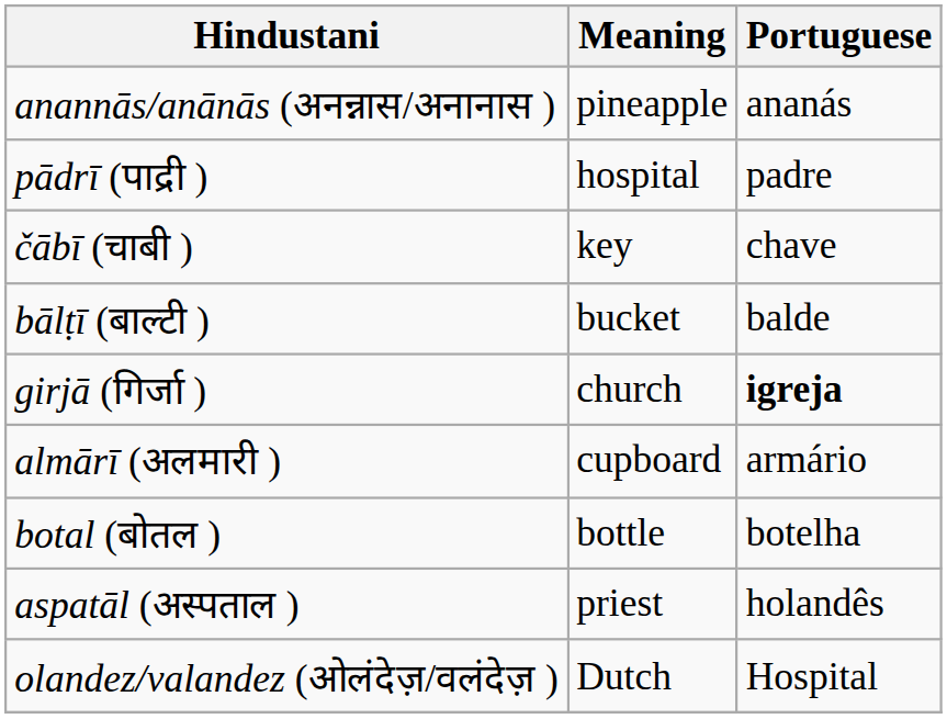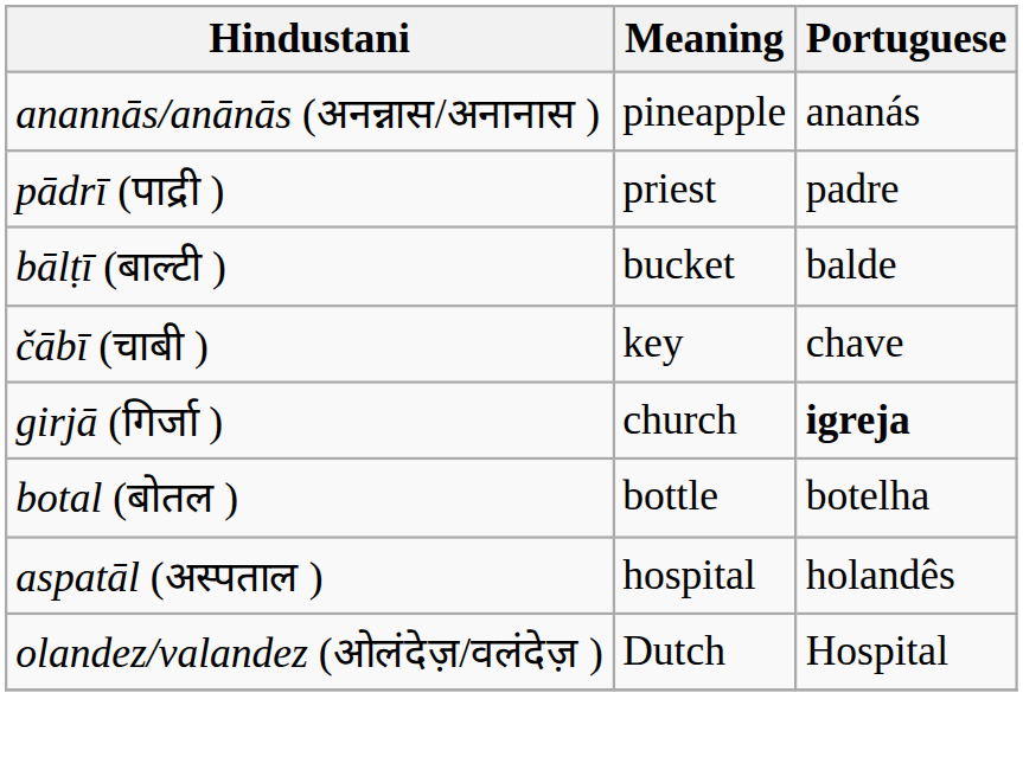pādrī (पाद्री ) | Meaning: hospital -> priest
rows swapped: bālṭī (बाल्टी ) <-> čābī (चाबी )
- row: almārī (अलमारी ) | cupboard | armário
aspatāl (अस्पताल ) | Meaning: priest -> hospital
